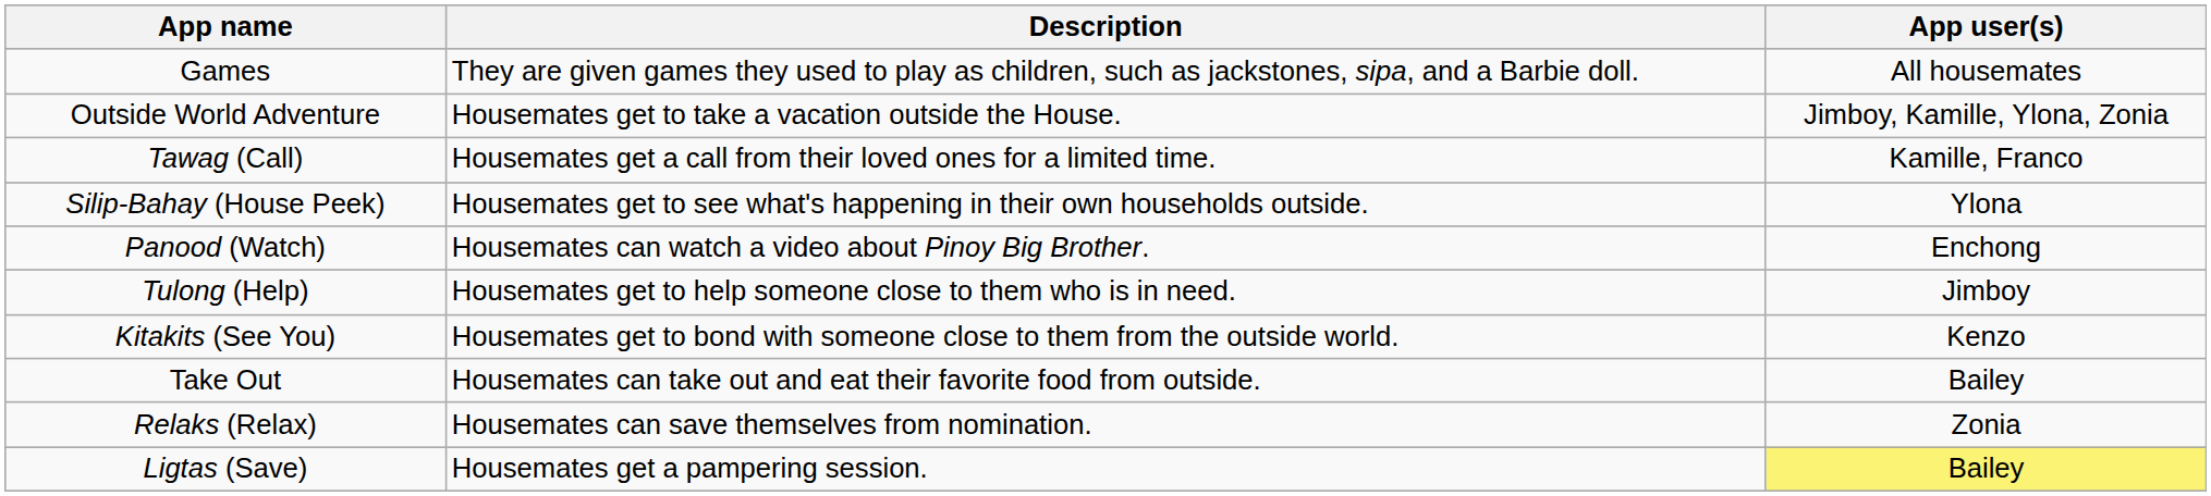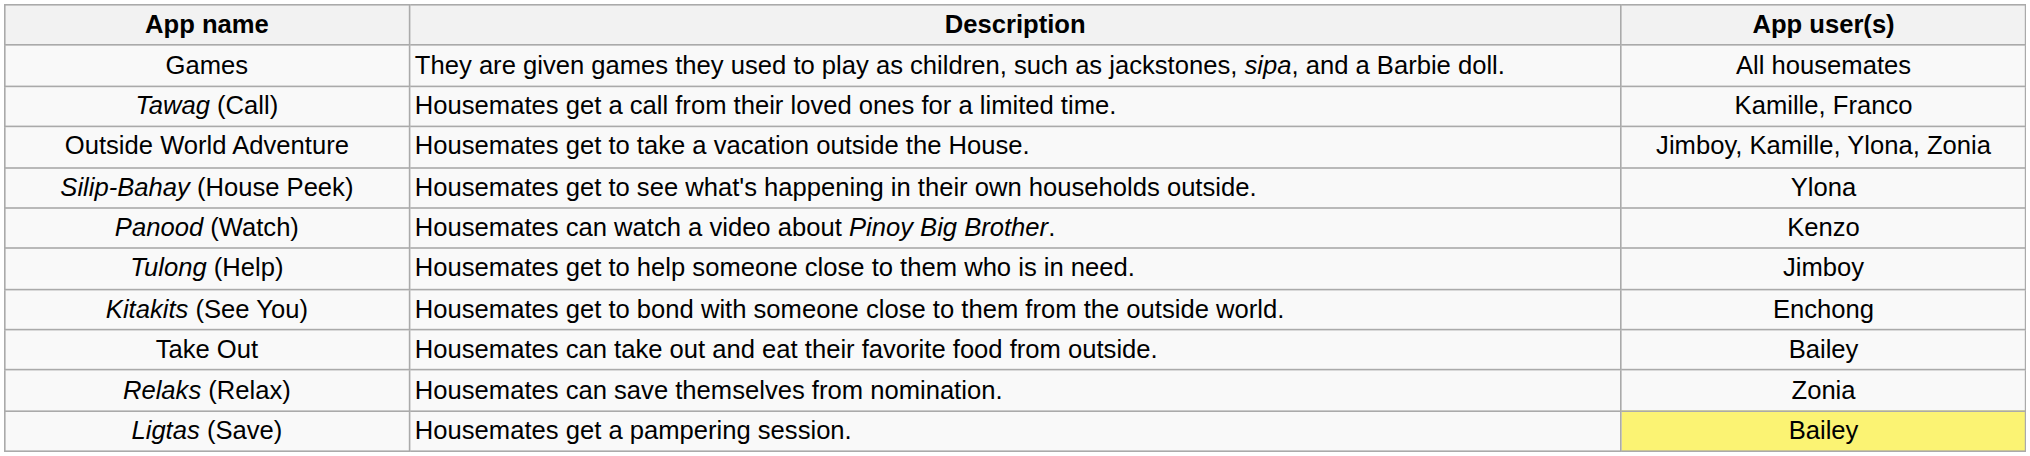rows swapped: Tawag (Call) <-> Outside World Adventure
Panood (Watch) | App user(s): Enchong -> Kenzo
Kitakits (See You) | App user(s): Kenzo -> Enchong
